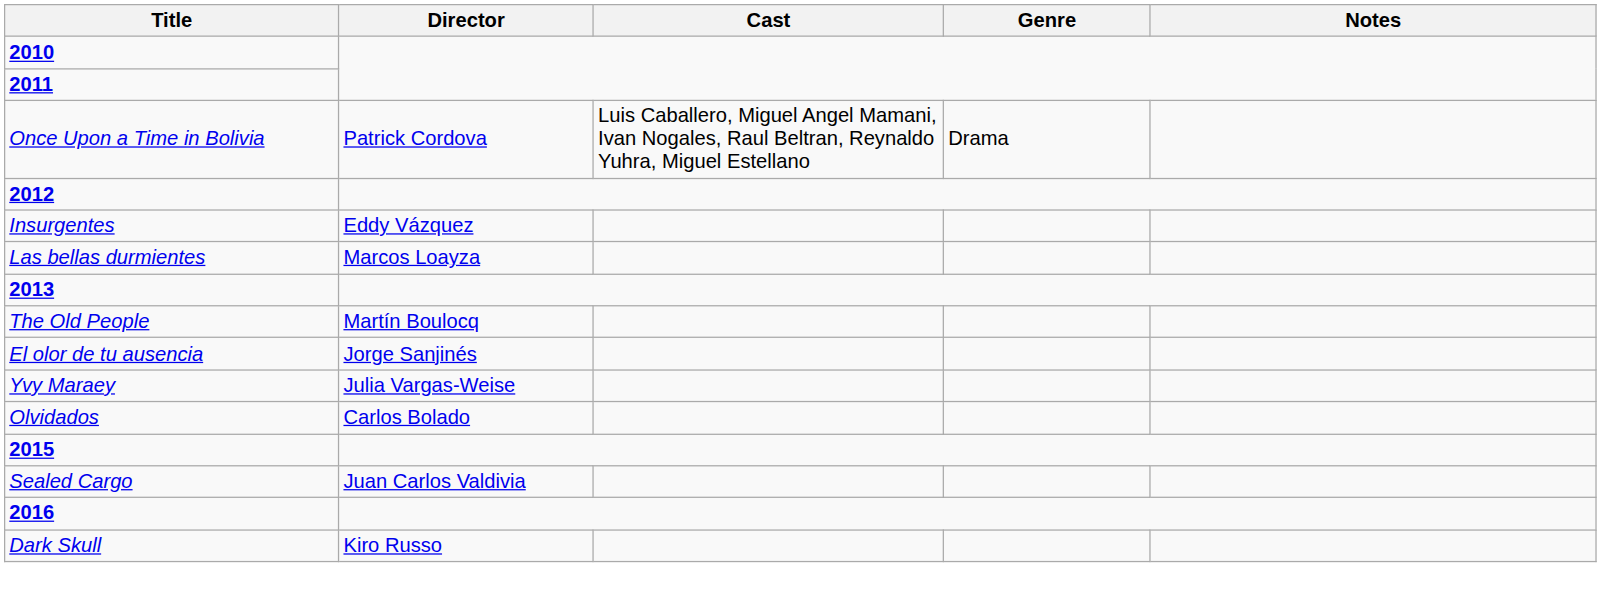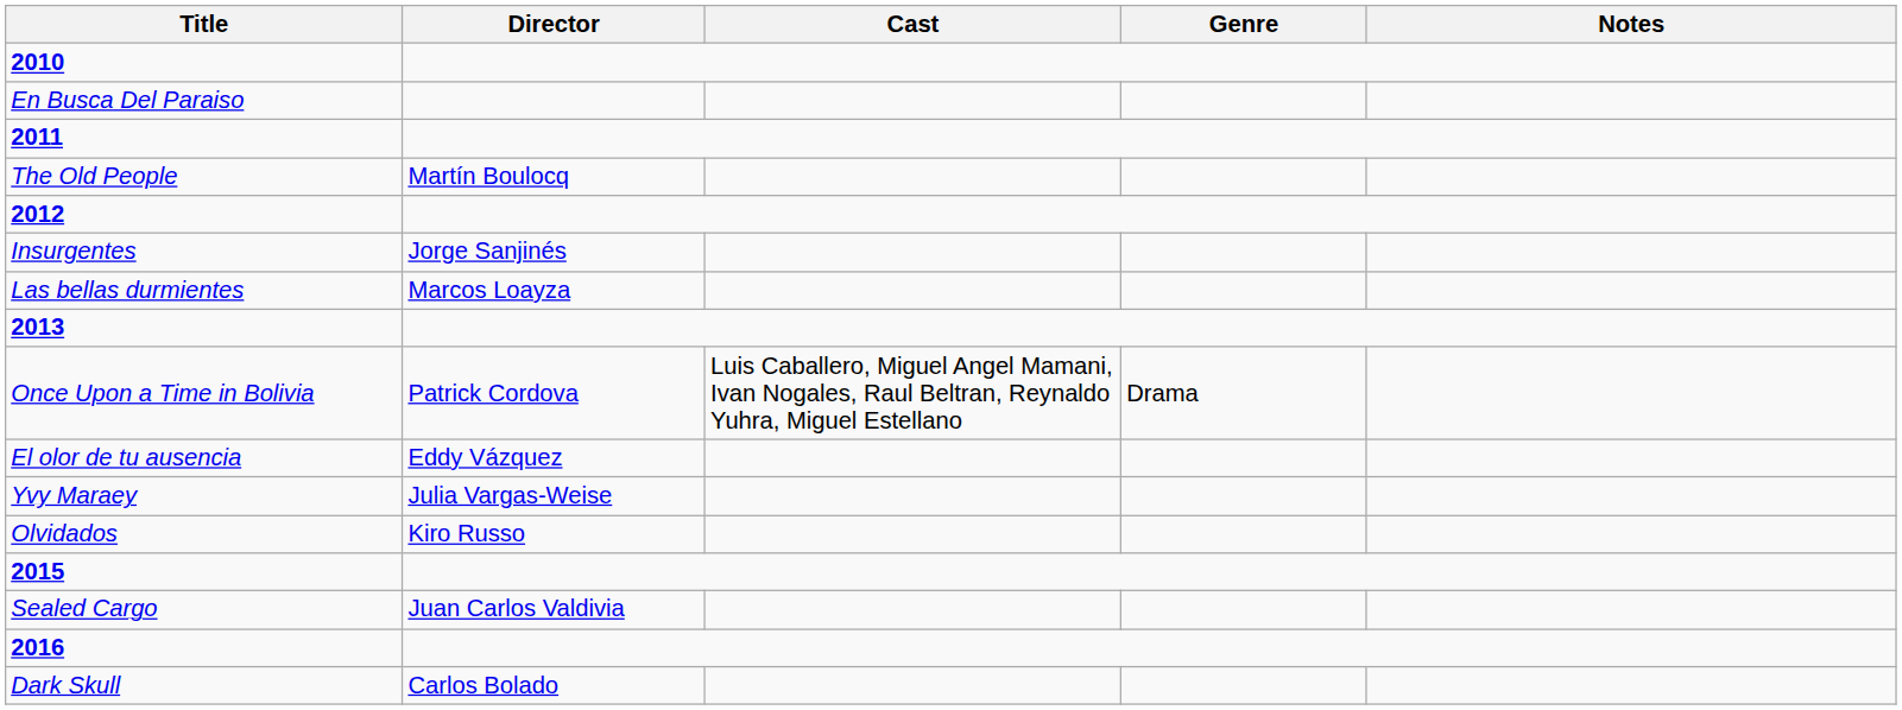+ row: En Busca Del Paraiso
rows swapped: The Old People <-> Once Upon a Time in Bolivia
Insurgentes | Director: Eddy Vázquez -> Jorge Sanjinés
El olor de tu ausencia | Director: Jorge Sanjinés -> Eddy Vázquez
Olvidados | Director: Carlos Bolado -> Kiro Russo
Dark Skull | Director: Kiro Russo -> Carlos Bolado
